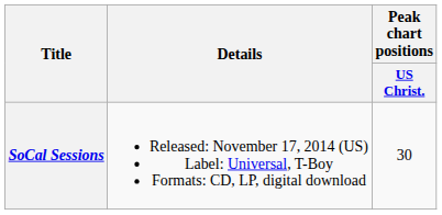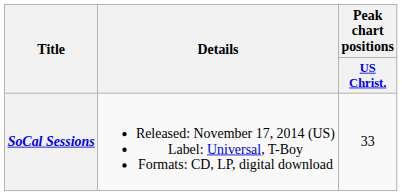SoCal Sessions | Peak chart positions / US Christ.: 30 -> 33
